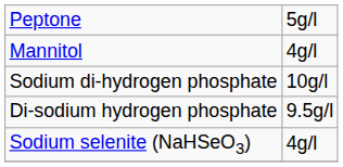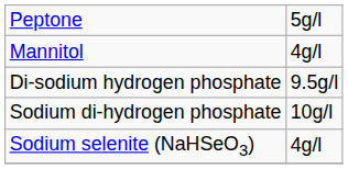rows swapped: Di-sodium hydrogen phosphate <-> Sodium di-hydrogen phosphate
